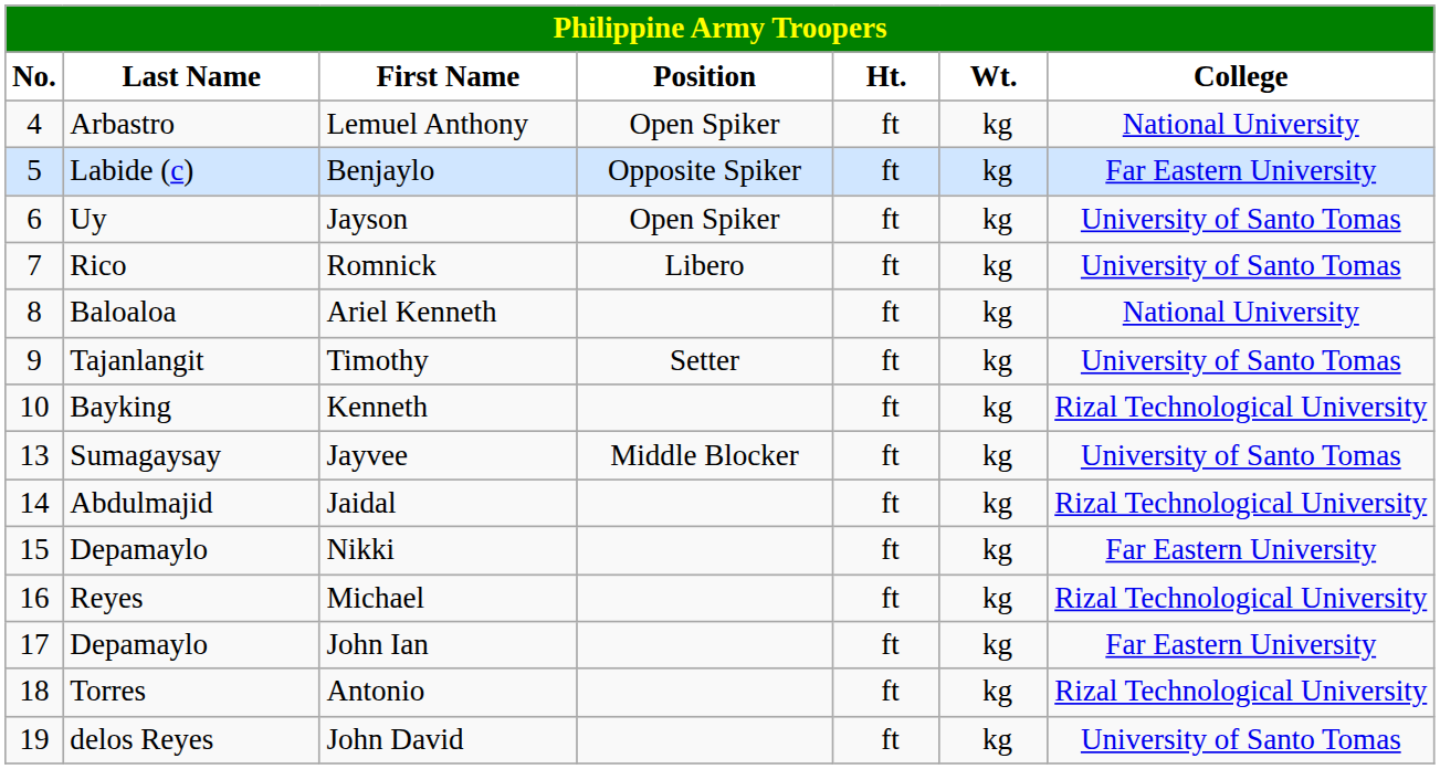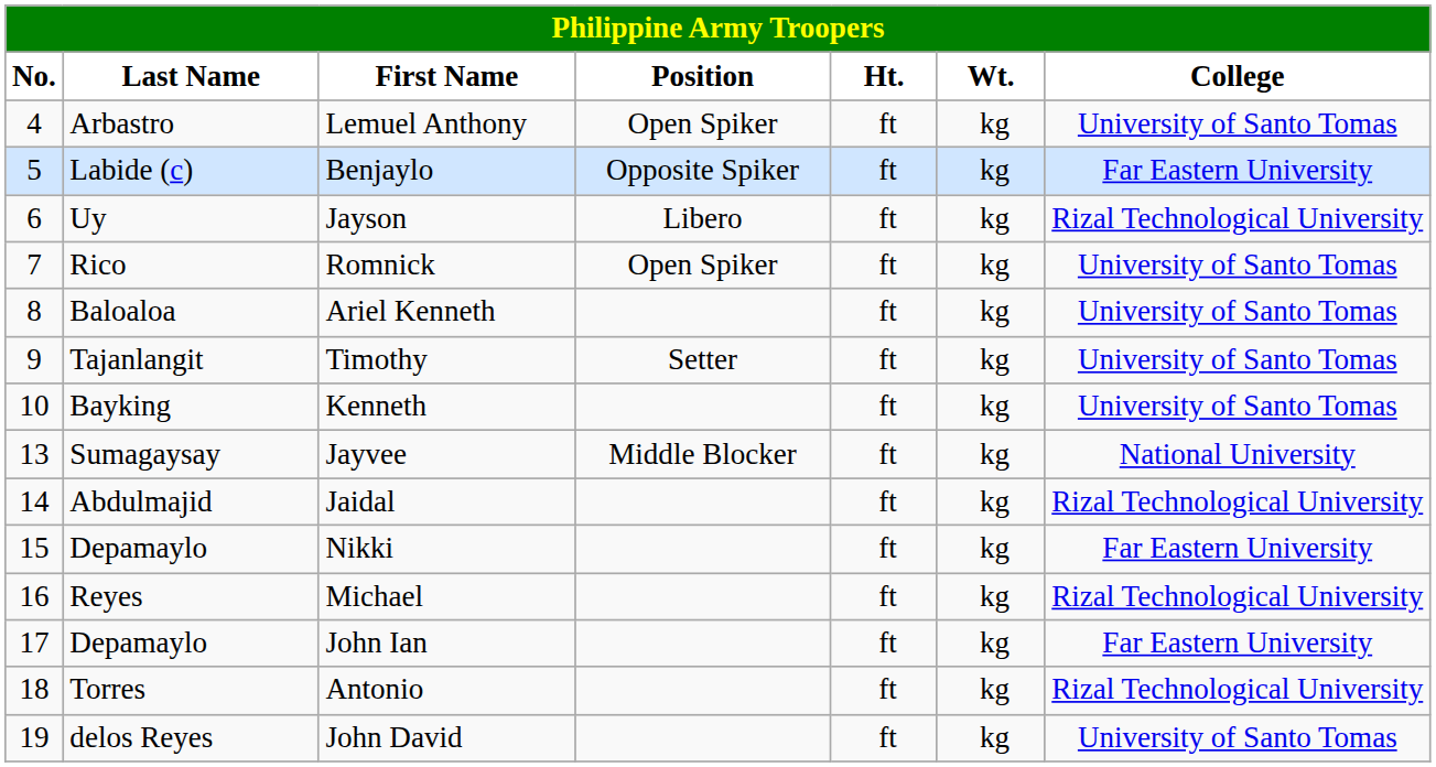Lemuel Anthony | College: National University -> University of Santo Tomas
Jayson | Position: Open Spiker -> Libero
Jayson | College: University of Santo Tomas -> Rizal Technological University
Romnick | Position: Libero -> Open Spiker
Ariel Kenneth | College: National University -> University of Santo Tomas
Kenneth | College: Rizal Technological University -> University of Santo Tomas
Jayvee | College: University of Santo Tomas -> National University
